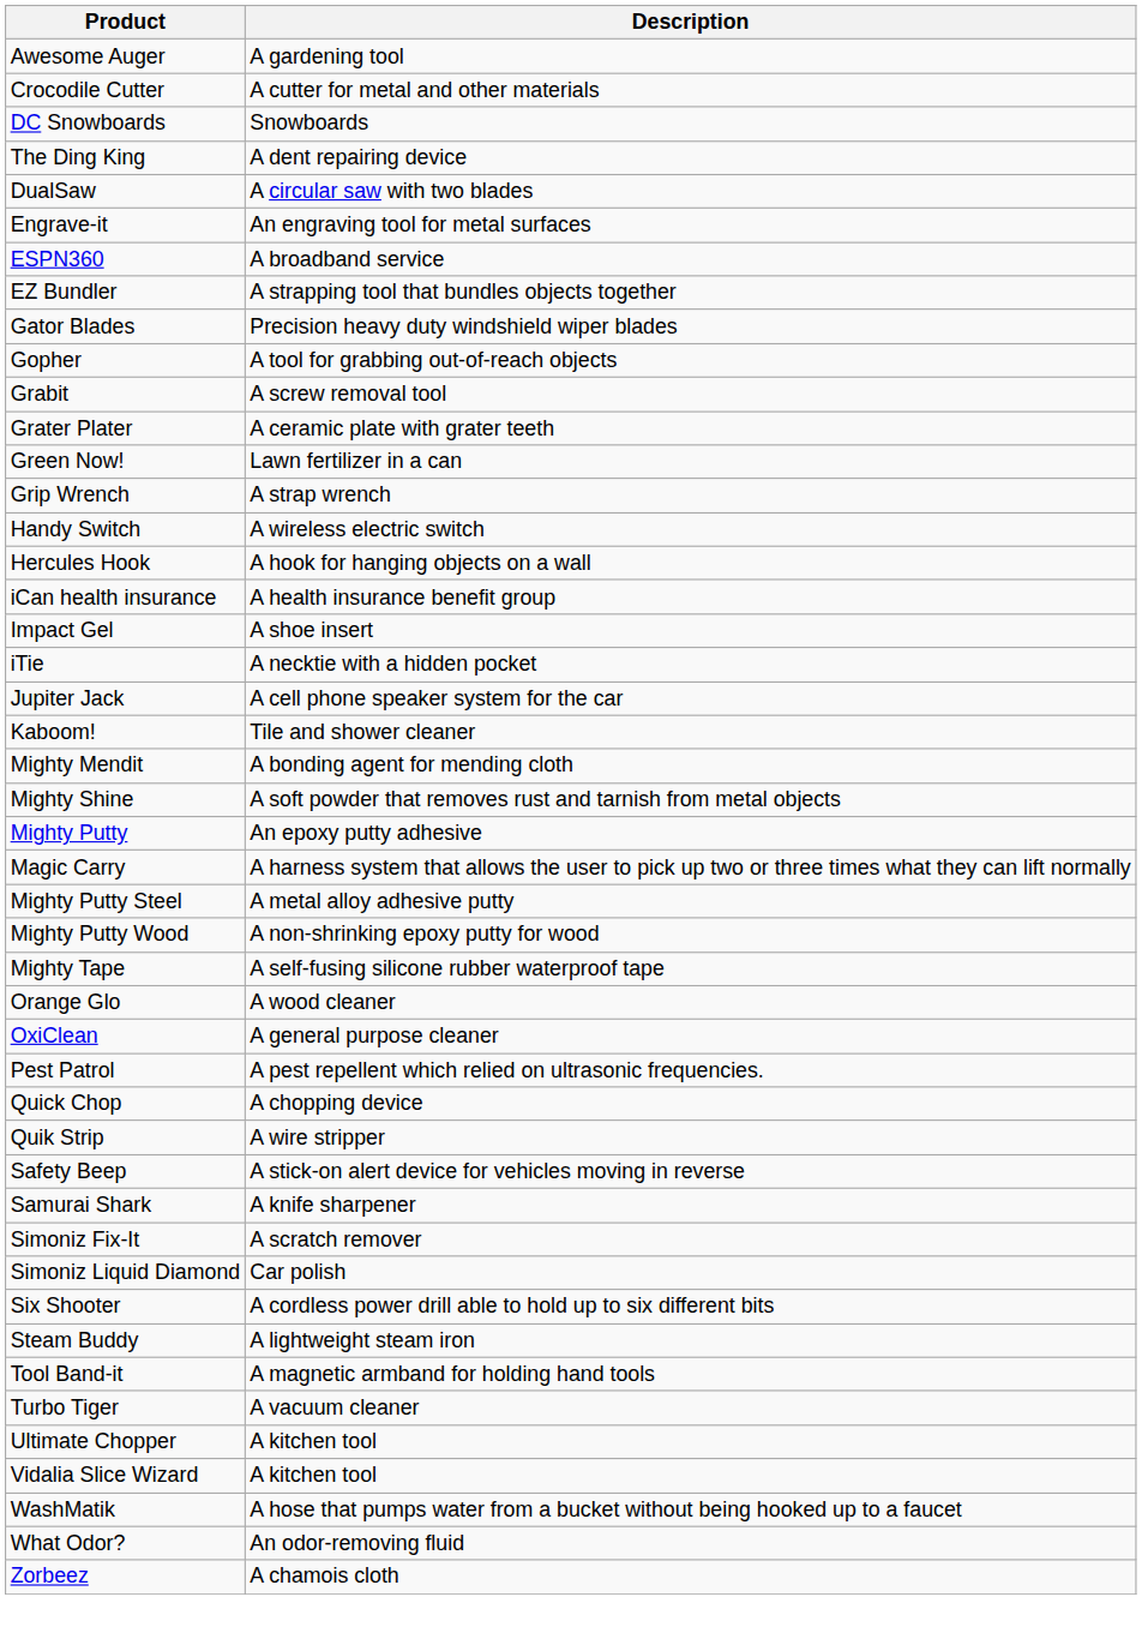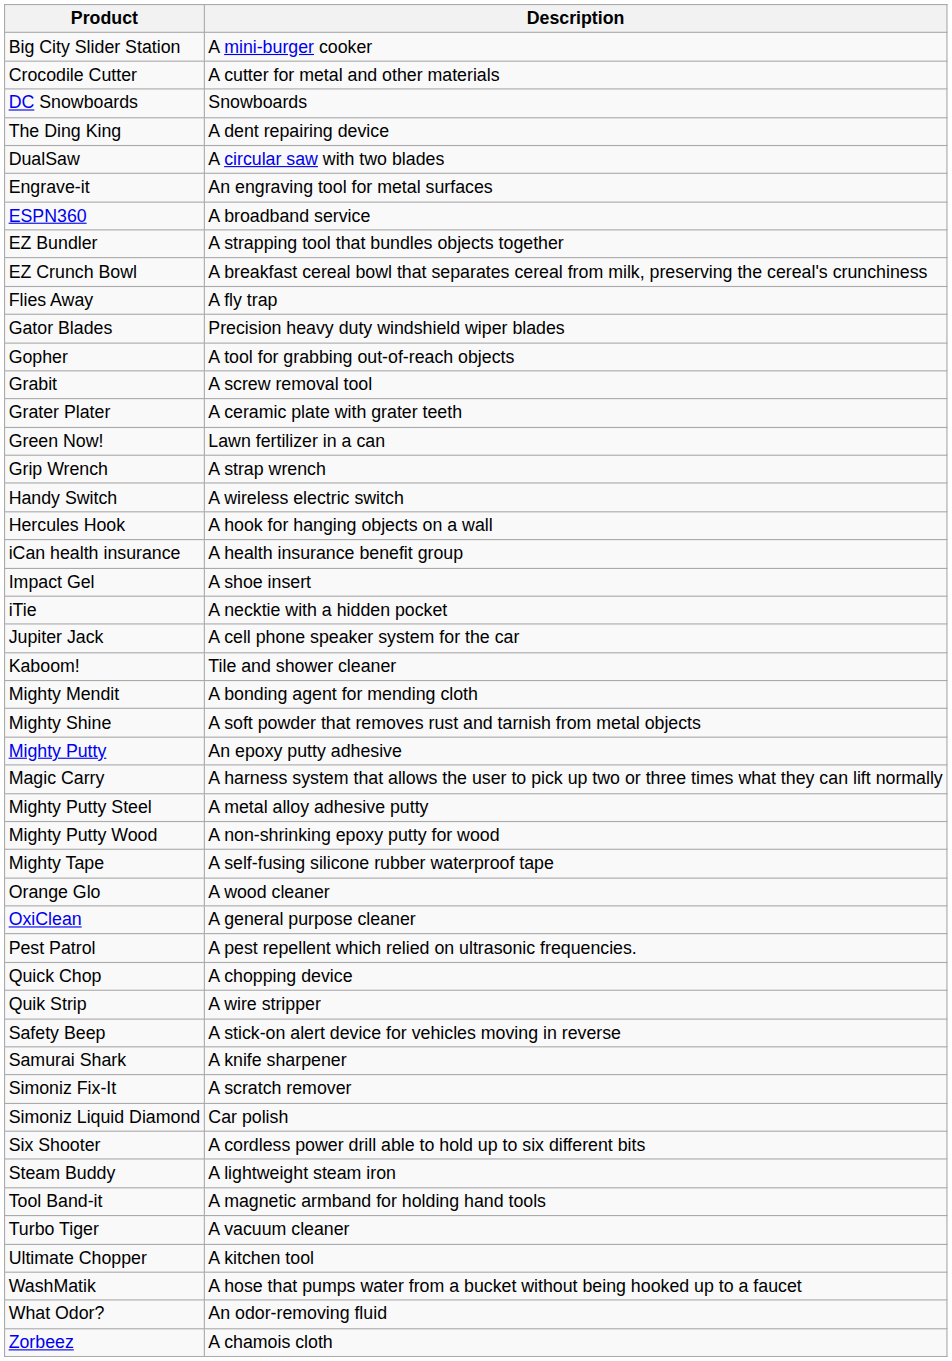- row: Awesome Auger | A gardening tool
+ row: Big City Slider Station | A mini-burger cooker
+ row: EZ Crunch Bowl | A breakfast cereal bowl that separates cereal from milk, preserving the cereal's crunchiness
+ row: Flies Away | A fly trap
- row: Vidalia Slice Wizard | A kitchen tool
